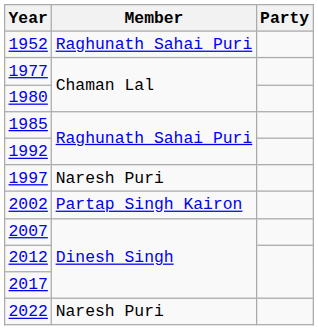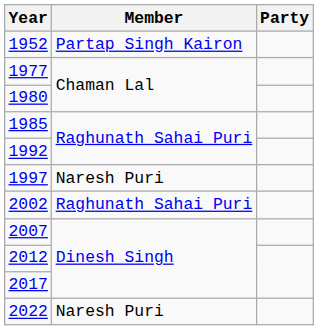1952 | Member: Raghunath Sahai Puri -> Partap Singh Kairon
2002 | Member: Partap Singh Kairon -> Raghunath Sahai Puri
